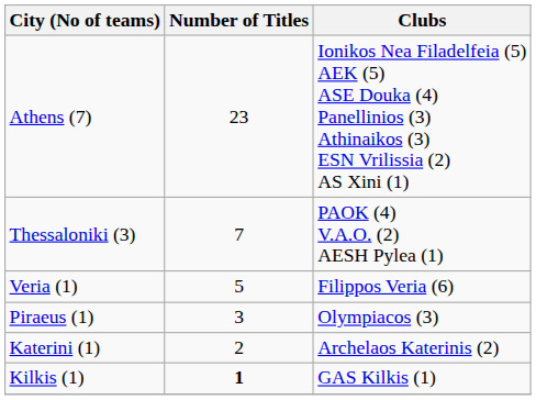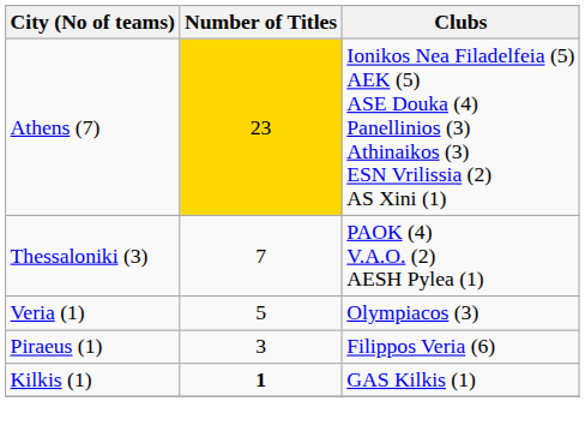Athens (7) | Number of Titles: no background -> gold background
Veria (1) | Clubs: Filippos Veria (6) -> Olympiacos (3)
Piraeus (1) | Clubs: Olympiacos (3) -> Filippos Veria (6)
- row: Katerini (1) | 2 | Archelaos Katerinis (2)
